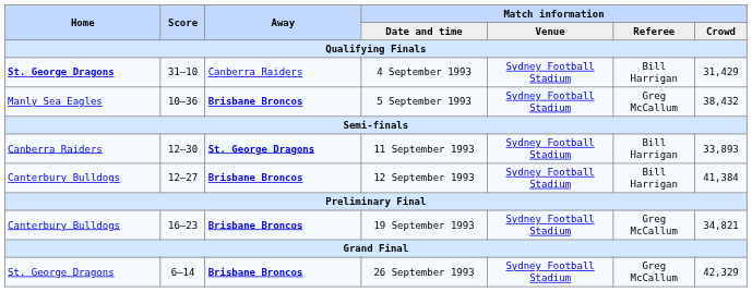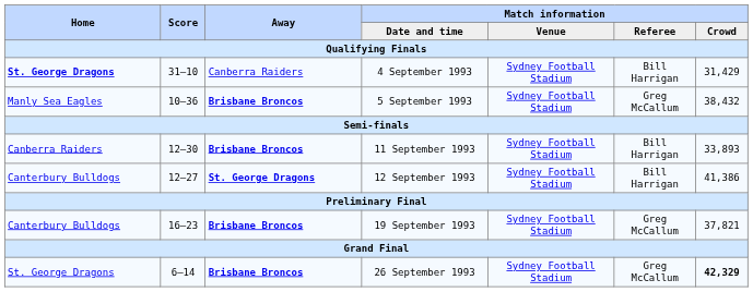11 September 1993 | Away: St. George Dragons -> Brisbane Broncos
12 September 1993 | Away: Brisbane Broncos -> St. George Dragons
12 September 1993 | Match information / Crowd: 41,384 -> 41,386
19 September 1993 | Match information / Crowd: 34,821 -> 37,821
26 September 1993 | Match information / Crowd: normal -> bold
